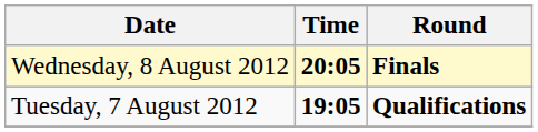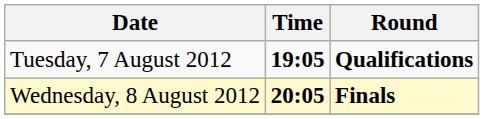rows swapped: Tuesday, 7 August 2012 <-> Wednesday, 8 August 2012
